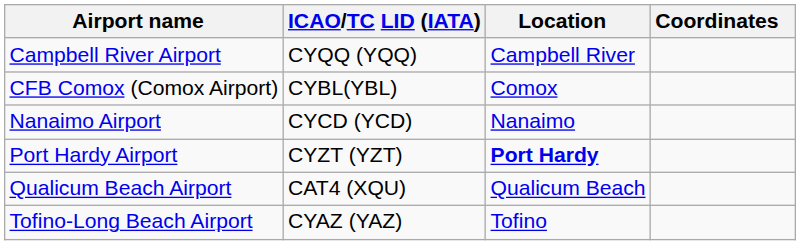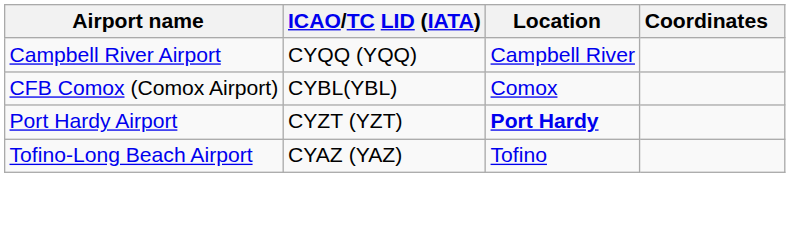- row: Nanaimo Airport | CYCD (YCD) | Nanaimo
- row: Qualicum Beach Airport | CAT4 (XQU) | Qualicum Beach
